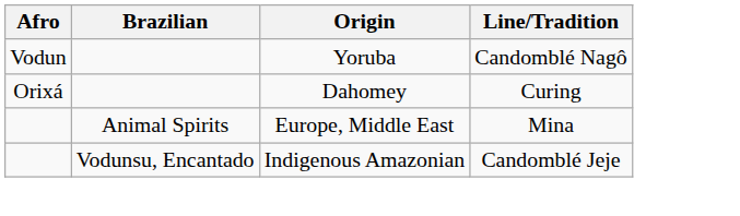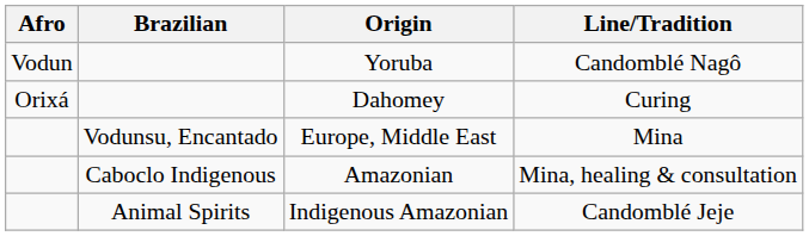Europe, Middle East | Brazilian: Animal Spirits -> Vodunsu, Encantado
+ row: Caboclo Indigenous | Amazonian | Mina, healing & consultation
Indigenous Amazonian | Brazilian: Vodunsu, Encantado -> Animal Spirits
